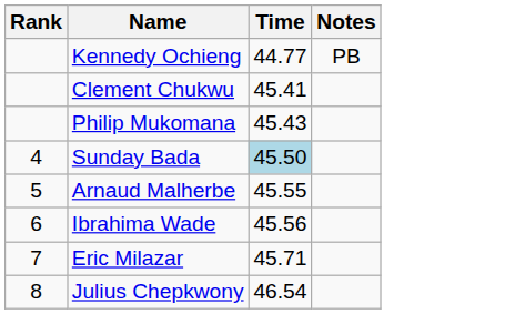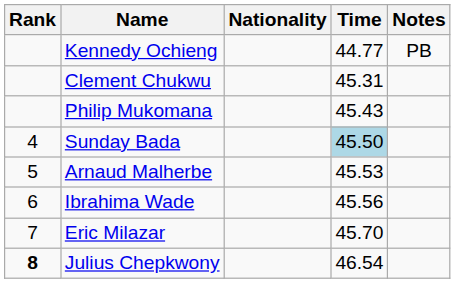+ column: Nationality
Clement Chukwu | Time: 45.41 -> 45.31
Arnaud Malherbe | Time: 45.55 -> 45.53
Eric Milazar | Time: 45.71 -> 45.70
Julius Chepkwony | Rank: normal -> bold
